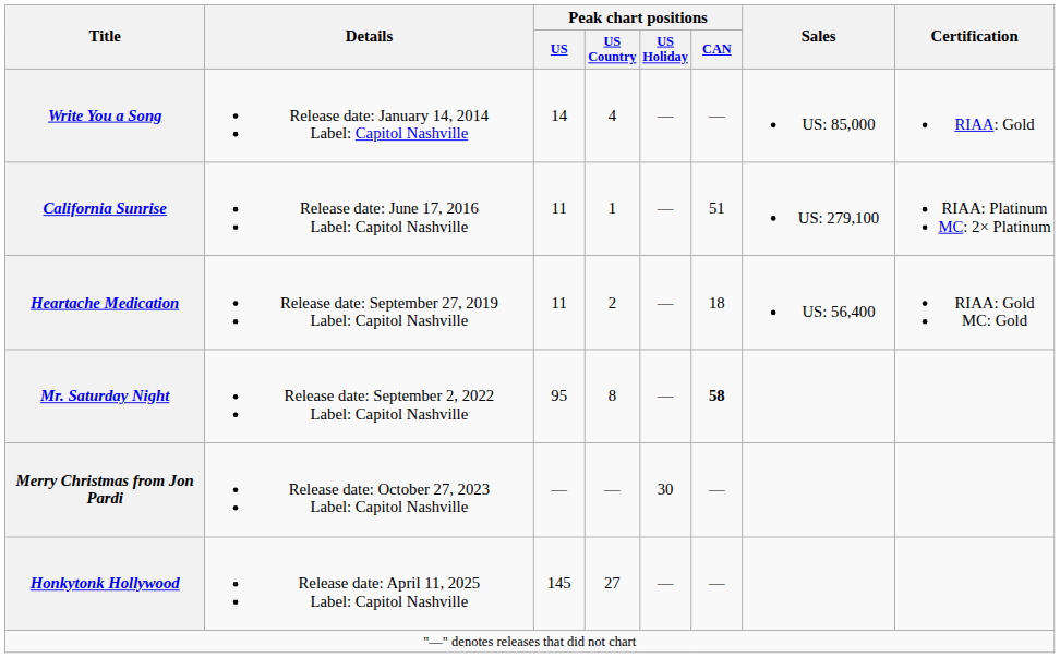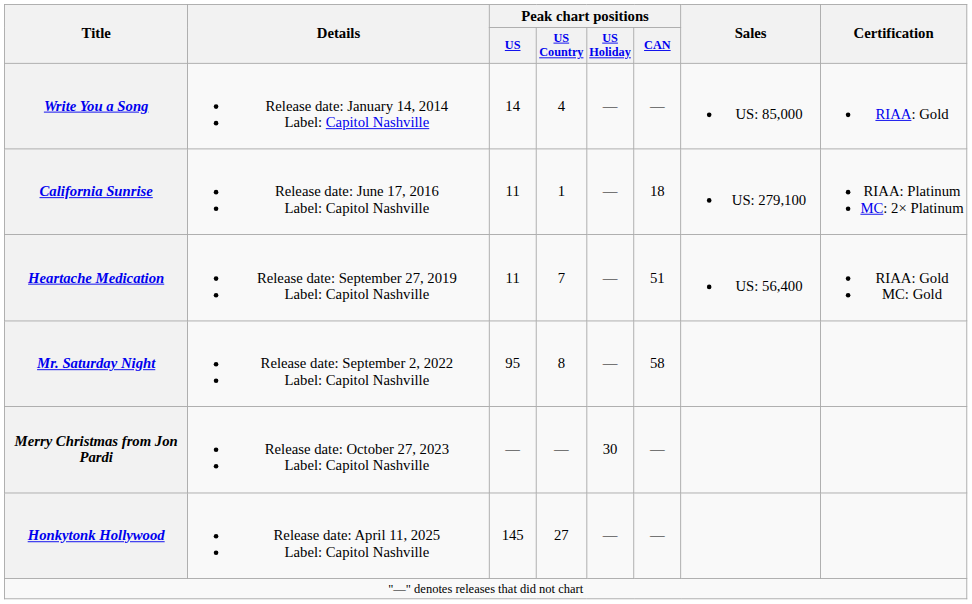California Sunrise | Peak chart positions / CAN: 51 -> 18
Heartache Medication | Peak chart positions / US Country: 2 -> 7
Heartache Medication | Peak chart positions / CAN: 18 -> 51
Mr. Saturday Night | Peak chart positions / CAN: bold -> normal
